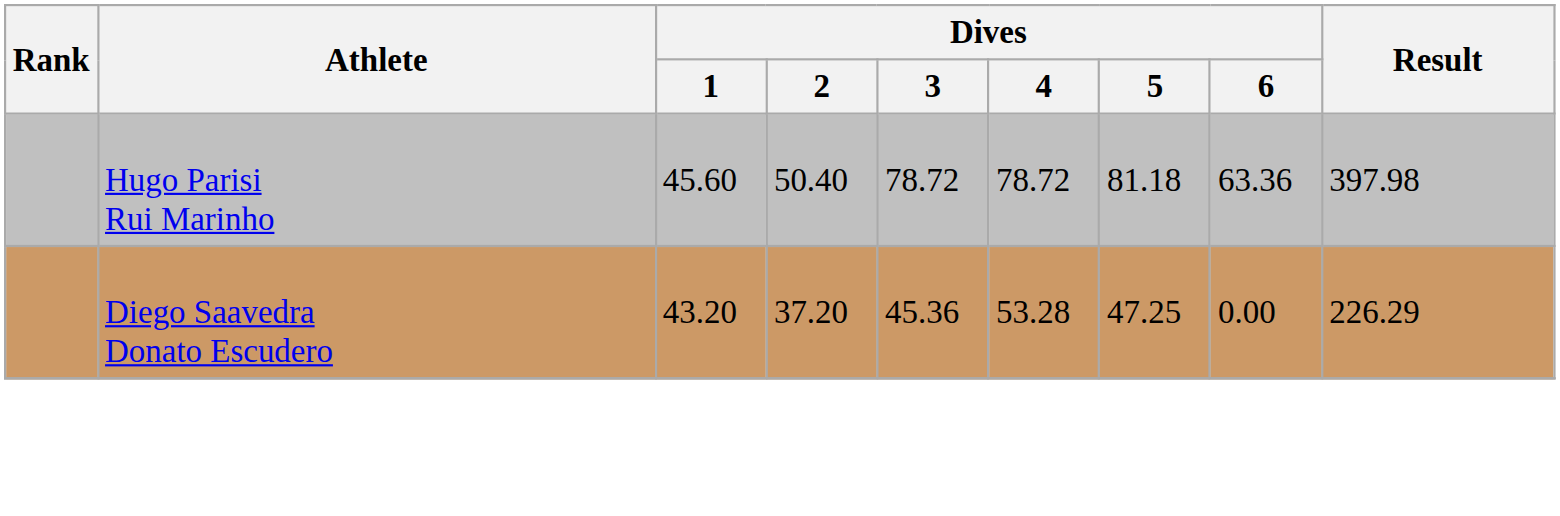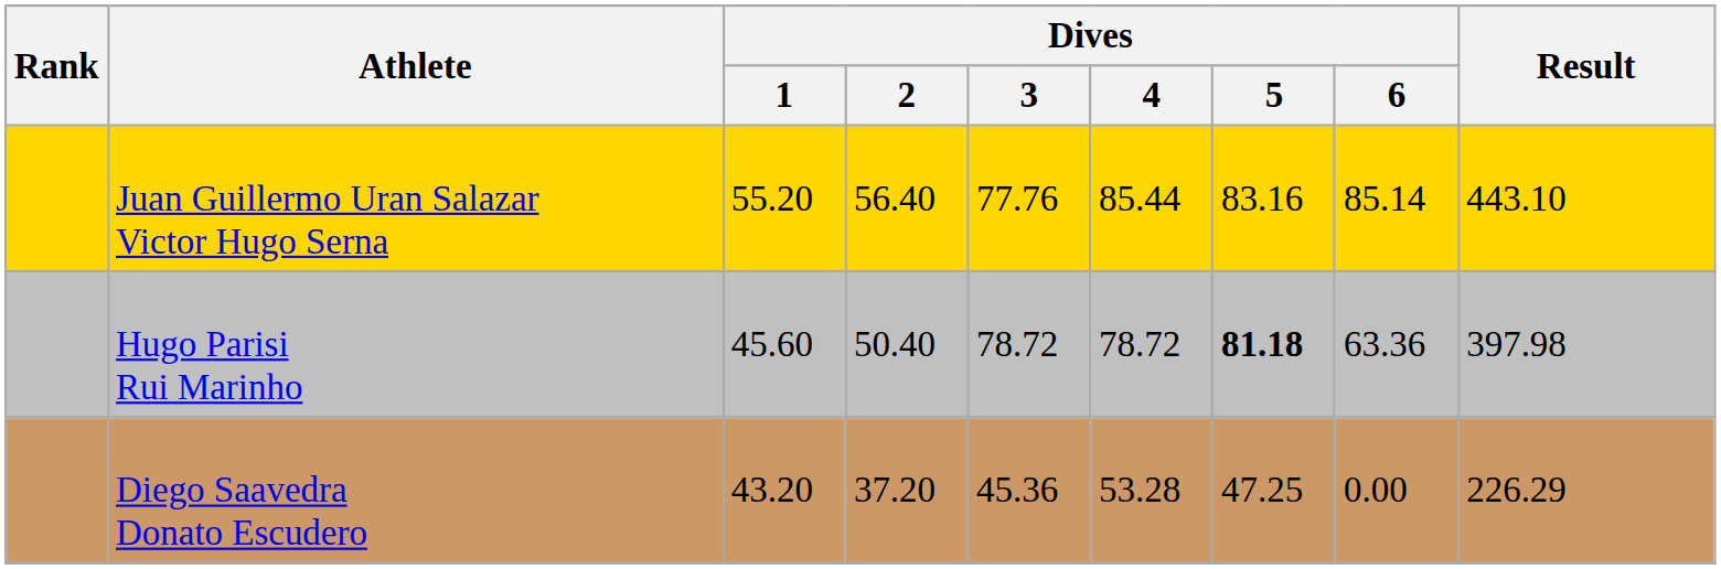+ row: Juan Guillermo Uran Salazar Victor Hugo Serna | 55.20 | 56.40 | 77.76 | 85.44 | 83.16 | 85.14 | 443.10
Hugo Parisi Rui Marinho | Dives / 5: normal -> bold
